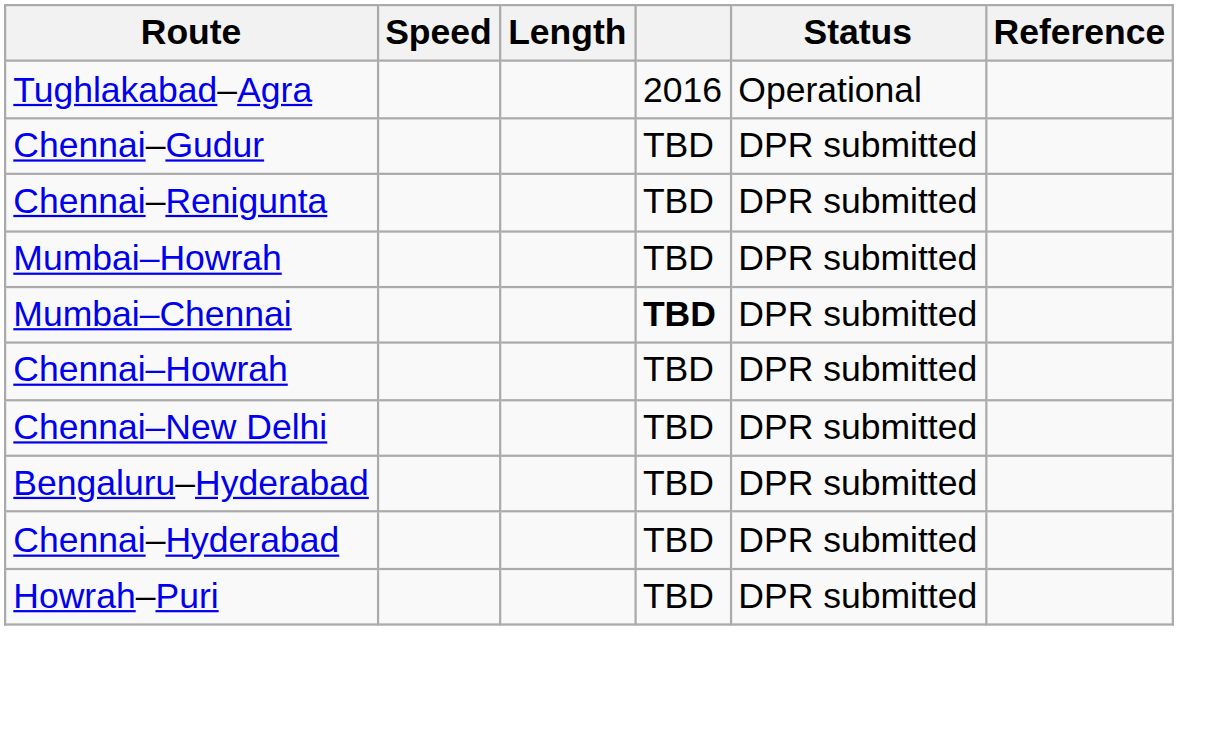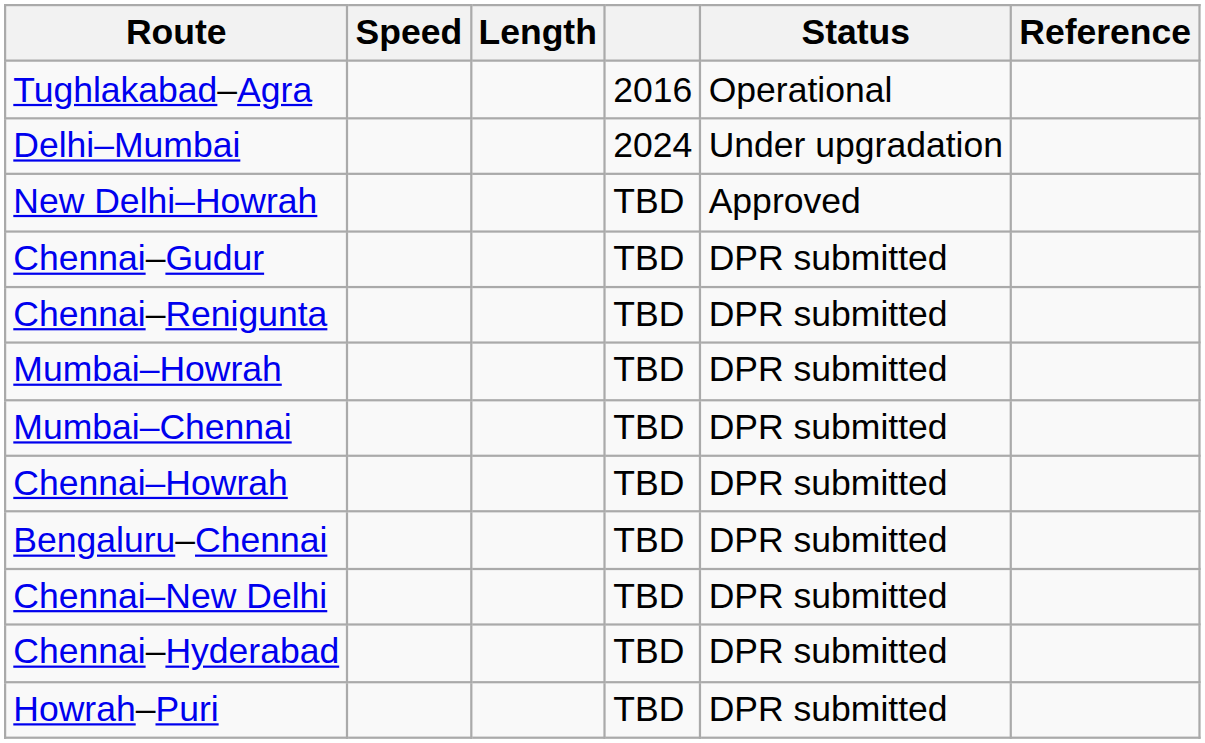+ row: Delhi–Mumbai | 2024 | Under upgradation
+ row: New Delhi–Howrah | TBD | Approved
Mumbai–Chennai | column 4: bold -> normal
+ row: Bengaluru–Chennai | TBD | DPR submitted
- row: Bengaluru–Hyderabad | TBD | DPR submitted
